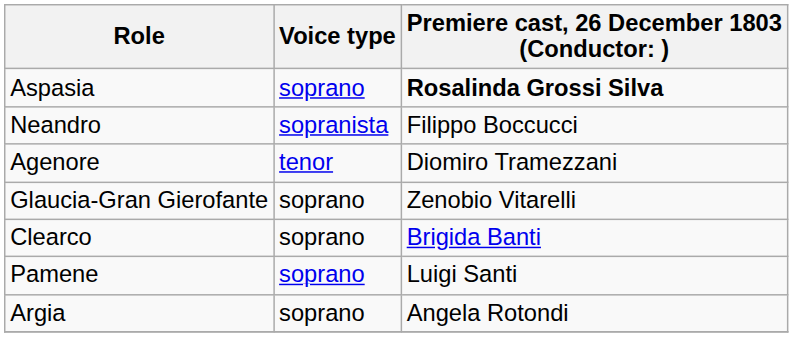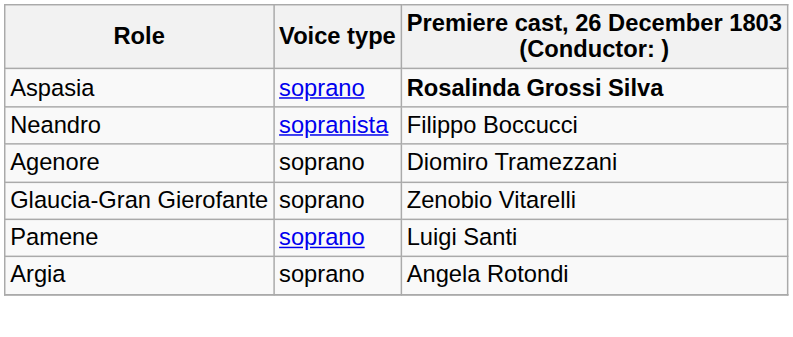Agenore | Voice type: tenor -> soprano
- row: Clearco | soprano | Brigida Banti
